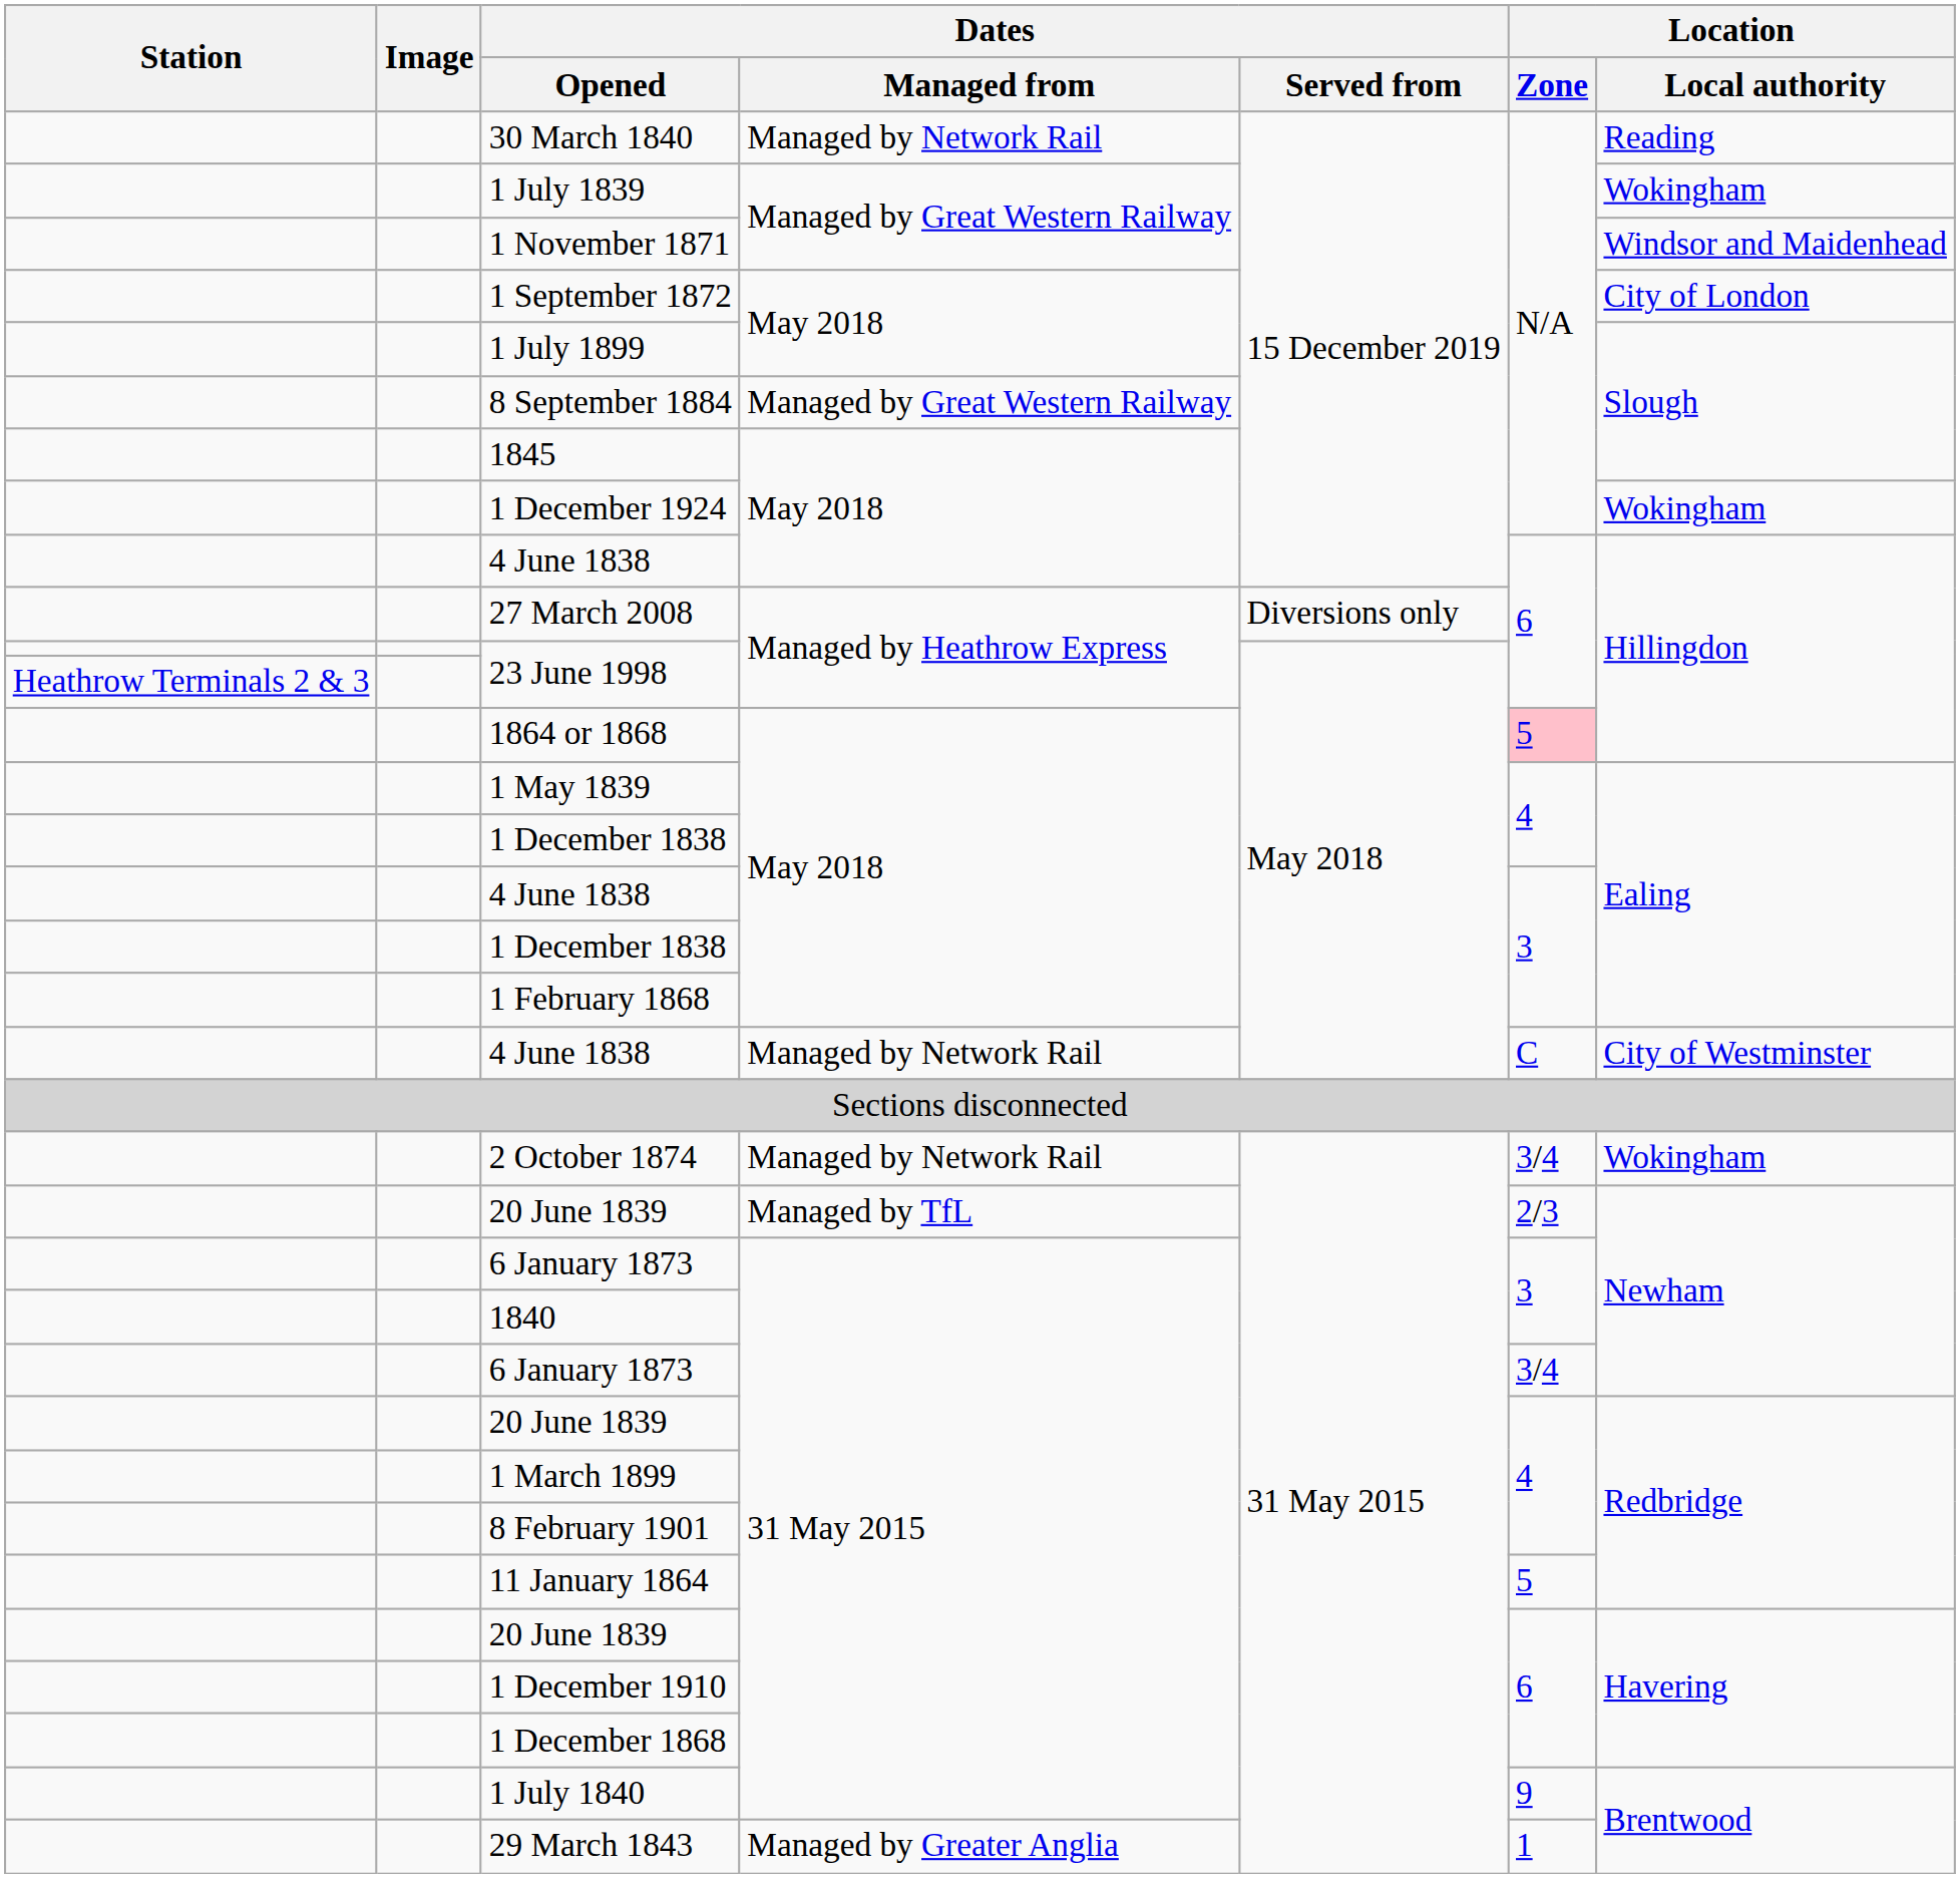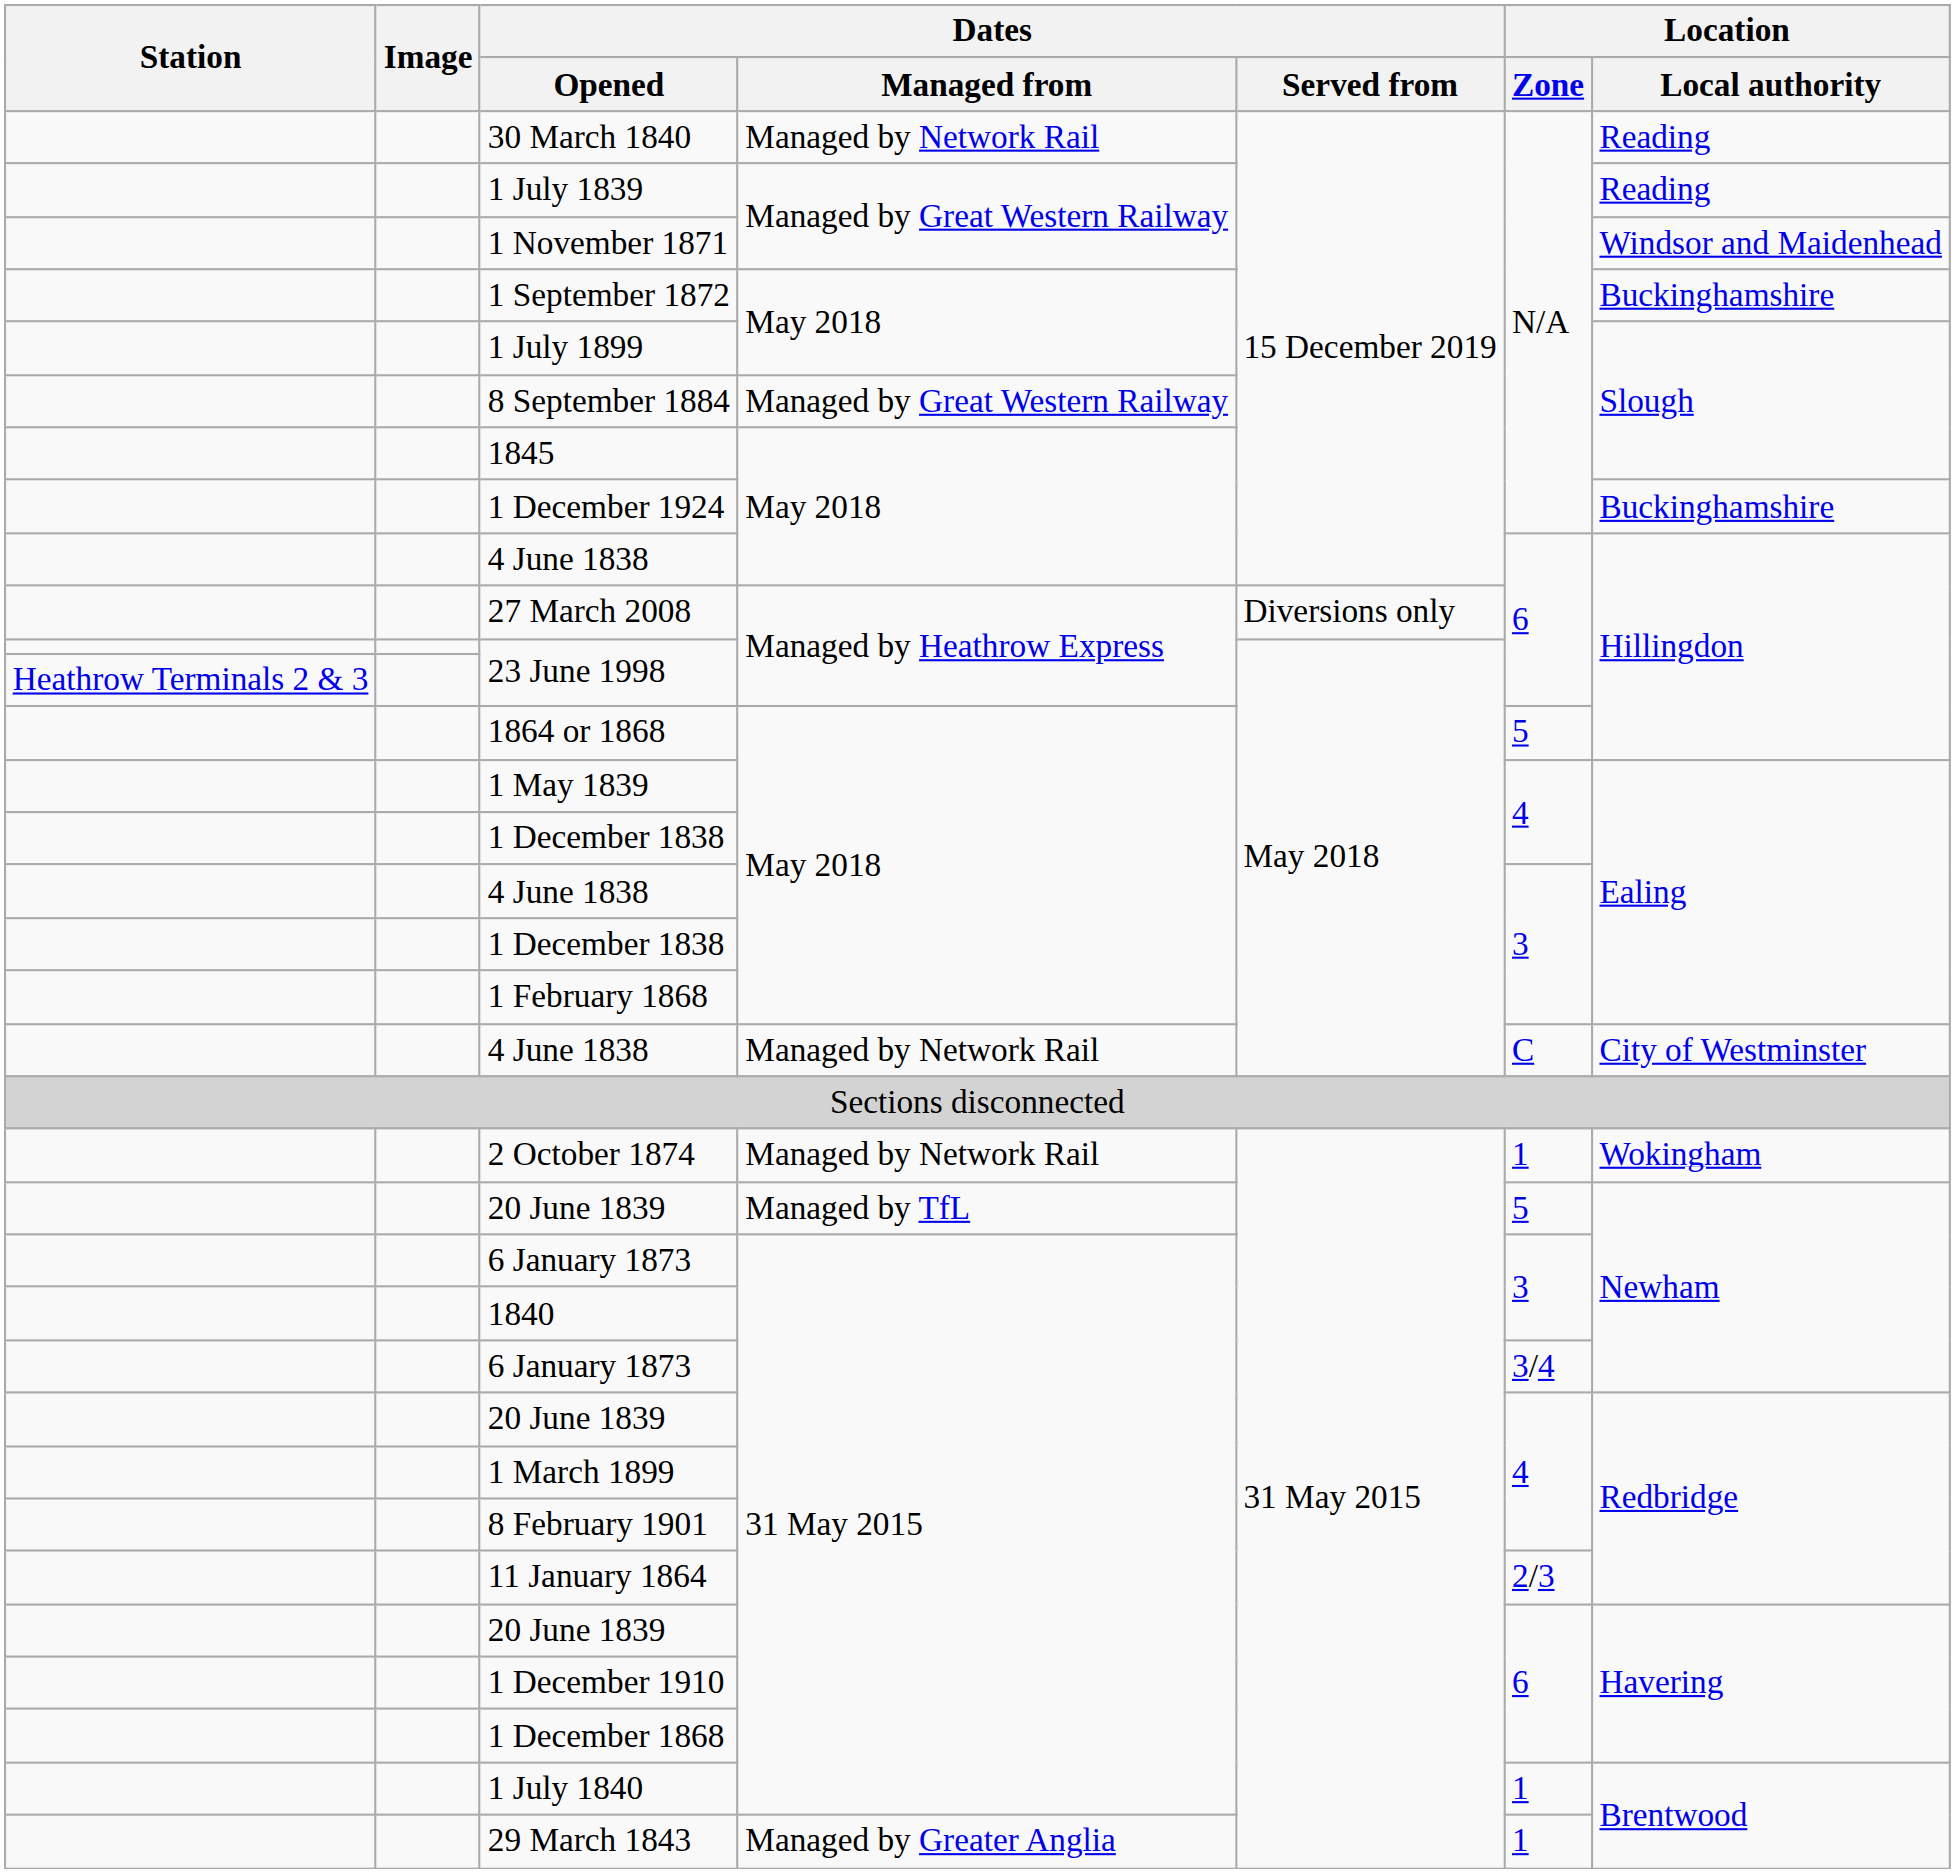1 July 1839 | Location / Local authority: Wokingham -> Reading
1 September 1872 | Location / Local authority: City of London -> Buckinghamshire
1 December 1924 | Location / Local authority: Wokingham -> Buckinghamshire
1864 or 1868 | Location / Zone: pink background -> no background
2 October 1874 | Location / Zone: 3/4 -> 1
20 June 1839 / Managed by TfL | Location / Zone: 2/3 -> 5
11 January 1864 | Location / Zone: 5 -> 2/3
1 July 1840 | Location / Zone: 9 -> 1
